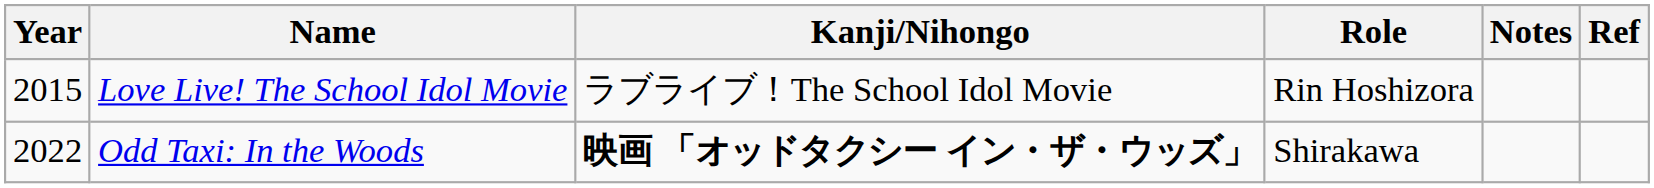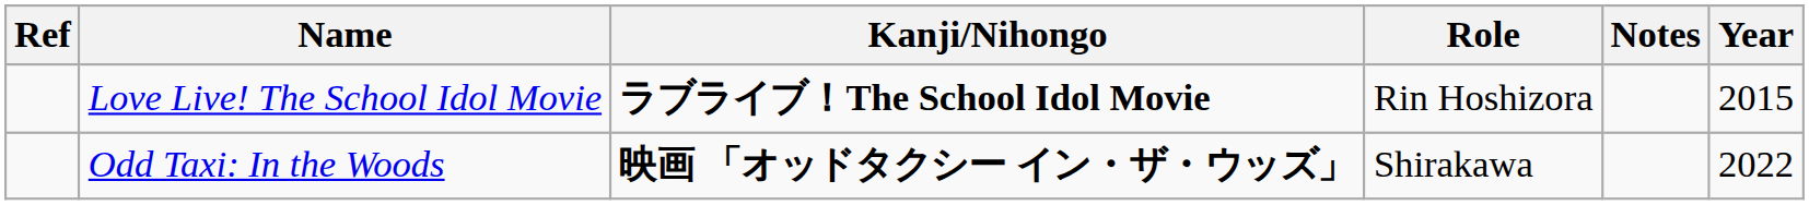columns swapped: Year <-> Ref
Love Live! The School Idol Movie | Kanji/Nihongo: normal -> bold
